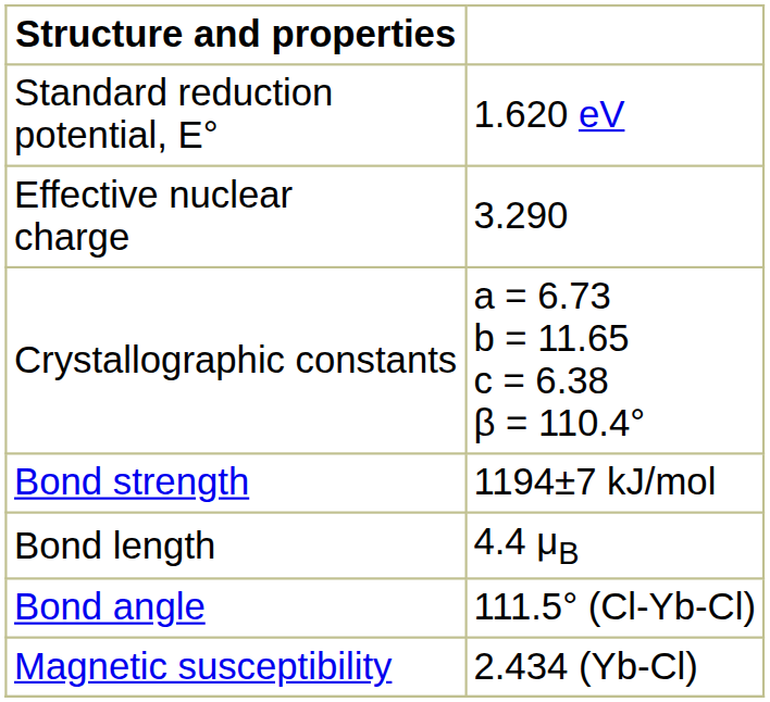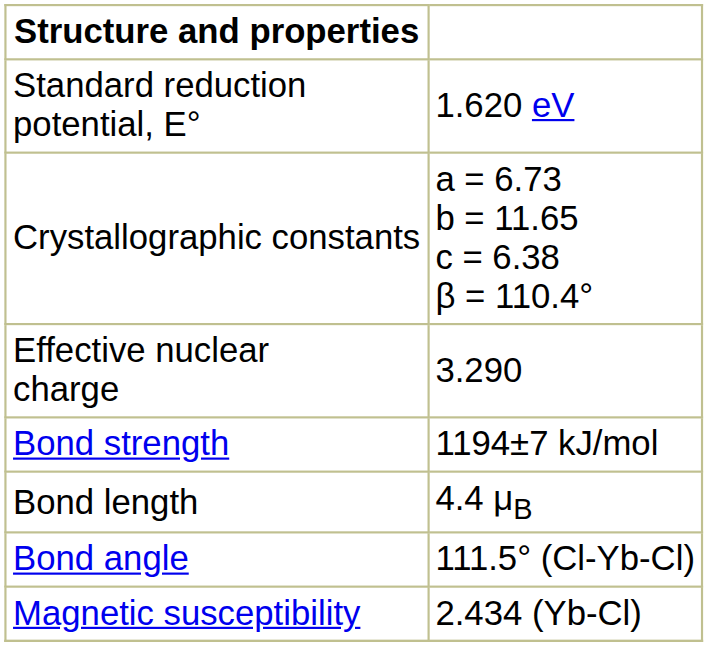rows swapped: Crystallographic constants <-> Effective nuclear charge
